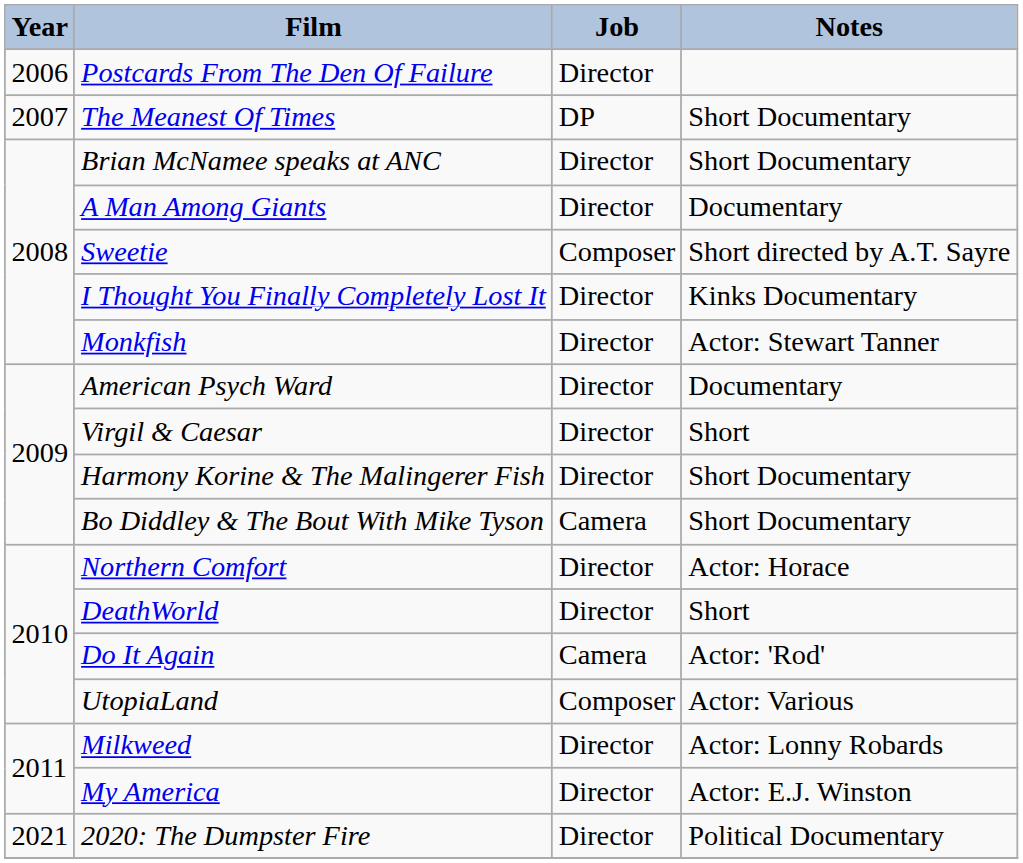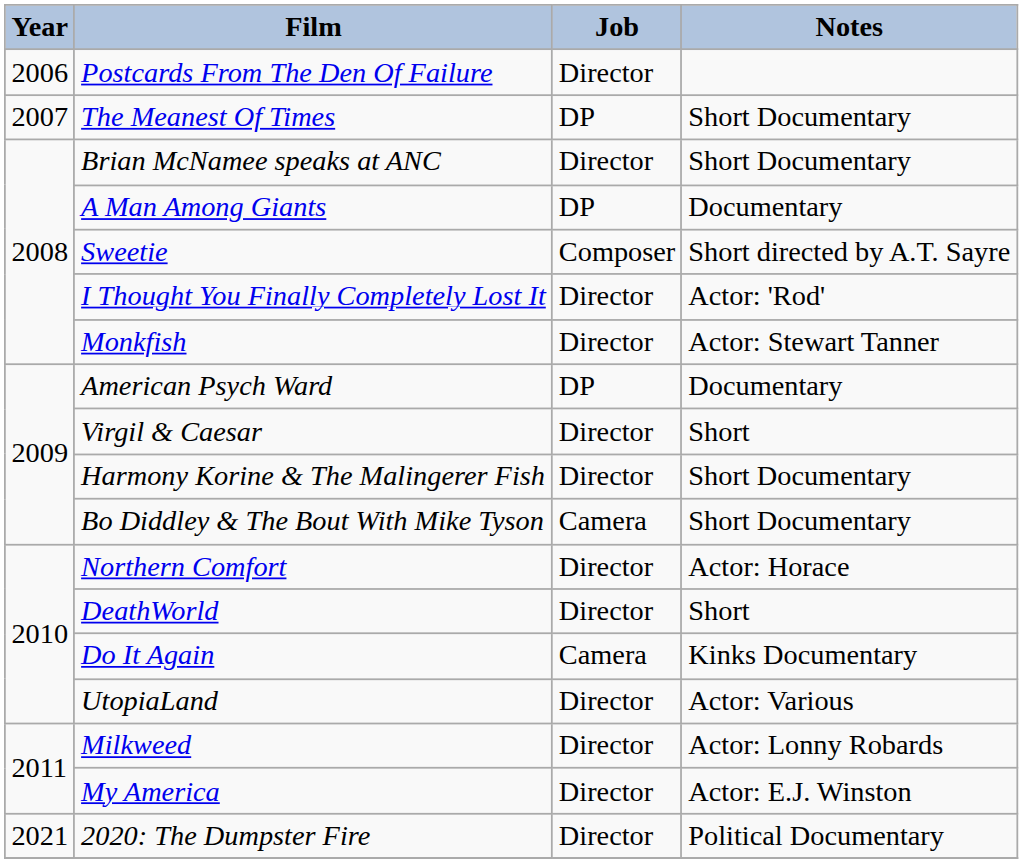A Man Among Giants | Job: Director -> DP
I Thought You Finally Completely Lost It | Notes: Kinks Documentary -> Actor: 'Rod'
American Psych Ward | Job: Director -> DP
Do It Again | Notes: Actor: 'Rod' -> Kinks Documentary
UtopiaLand | Job: Composer -> Director
